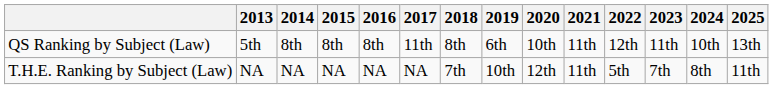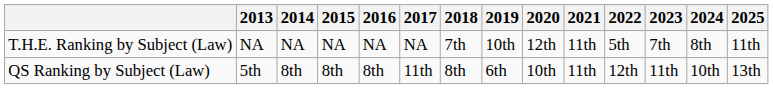rows swapped: QS Ranking by Subject (Law) <-> T.H.E. Ranking by Subject (Law)
